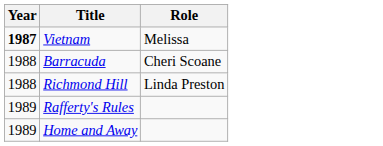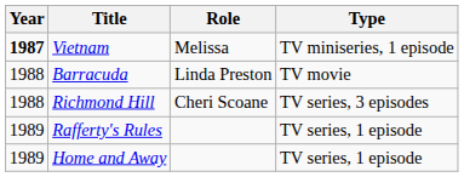+ column: Type | TV miniseries, 1 episode | TV movie | TV series, 3 episodes | TV series, 1 episode | TV series, 1 episode
Barracuda | Role: Cheri Scoane -> Linda Preston
Richmond Hill | Role: Linda Preston -> Cheri Scoane
